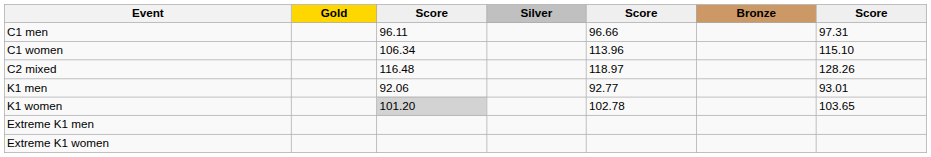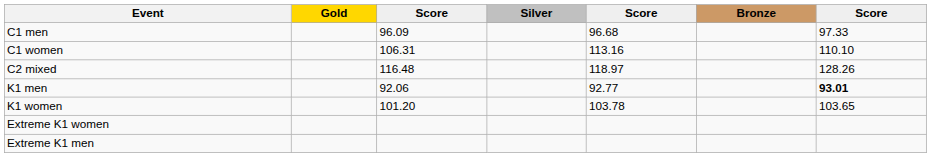C1 men | column 3: 96.11 -> 96.09
C1 men | column 5: 96.66 -> 96.68
C1 men | column 7: 97.31 -> 97.33
C1 women | column 3: 106.34 -> 106.31
C1 women | column 5: 113.96 -> 113.16
C1 women | column 7: 115.10 -> 110.10
K1 men | column 7: normal -> bold
K1 women | column 3: lightgrey background -> no background
K1 women | column 5: 102.78 -> 103.78
rows swapped: Extreme K1 men <-> Extreme K1 women
